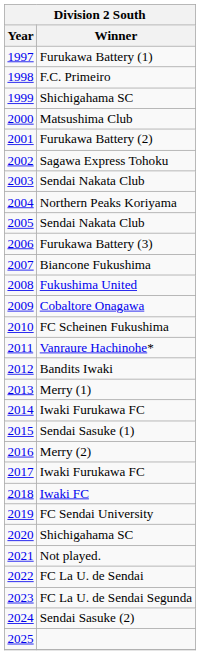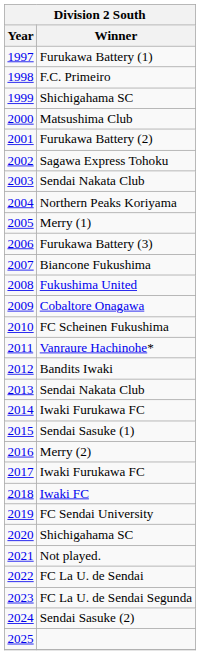2005 | Winner: Sendai Nakata Club -> Merry (1)
2013 | Winner: Merry (1) -> Sendai Nakata Club
